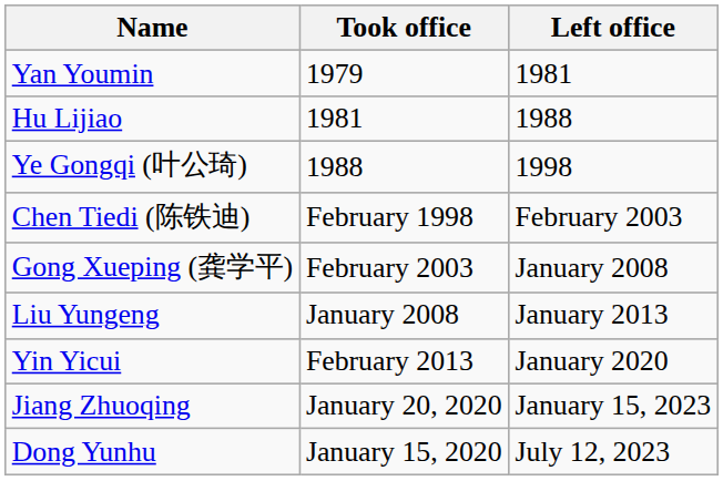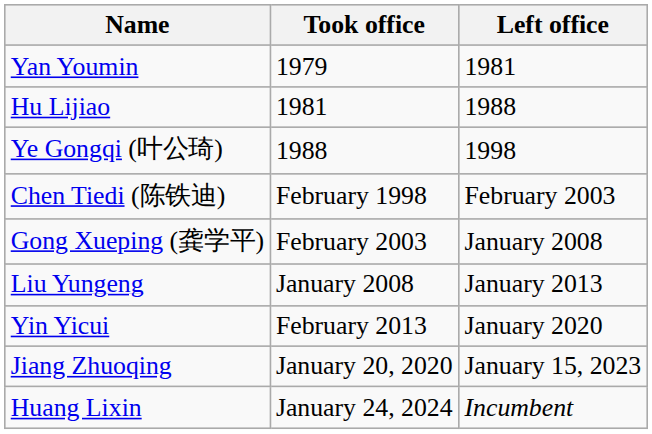- row: Dong Yunhu | January 15, 2020 | July 12, 2023
+ row: Huang Lixin | January 24, 2024 | Incumbent
